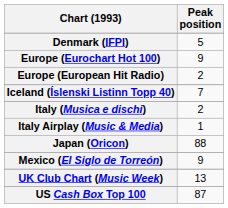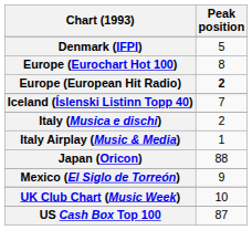Europe (Eurochart Hot 100) | Peak position: 9 -> 8
Europe (European Hit Radio) | Peak position: normal -> bold
UK Club Chart (Music Week) | Peak position: 13 -> 10
